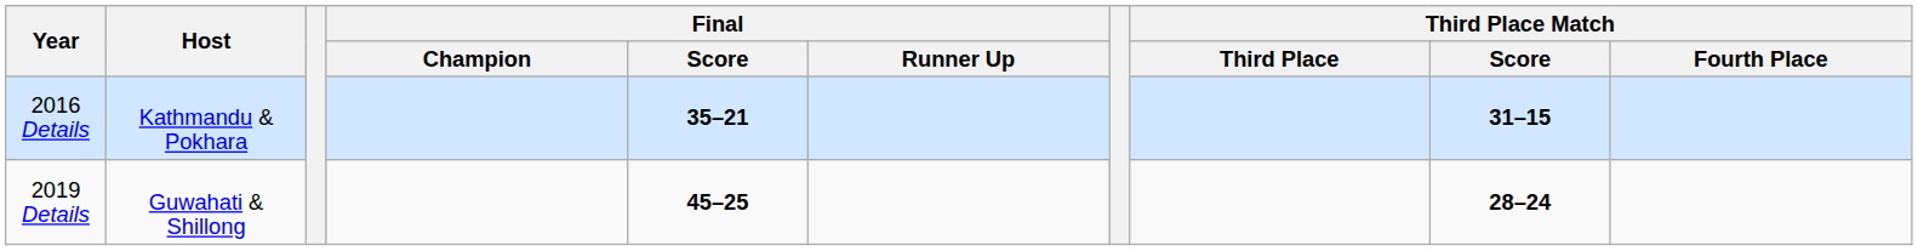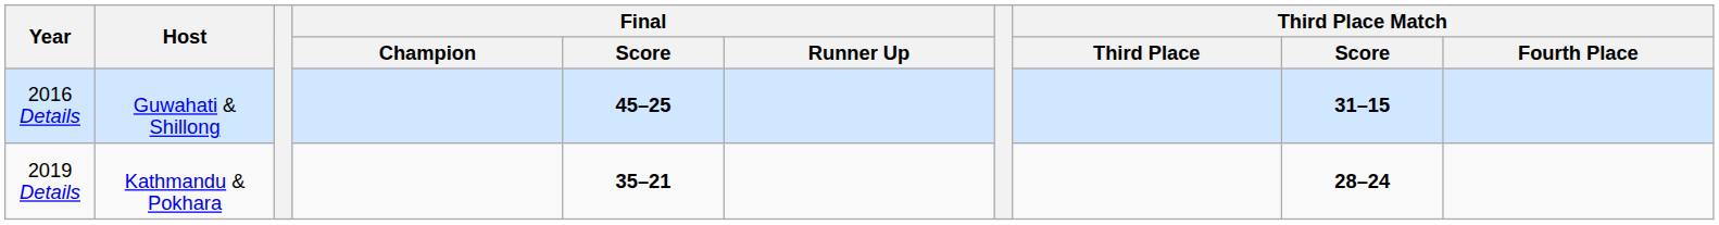2016 Details | Host: Kathmandu & Pokhara -> Guwahati & Shillong
2016 Details | Final / Score: 35–21 -> 45–25
2019 Details | Host: Guwahati & Shillong -> Kathmandu & Pokhara
2019 Details | Final / Score: 45–25 -> 35–21
